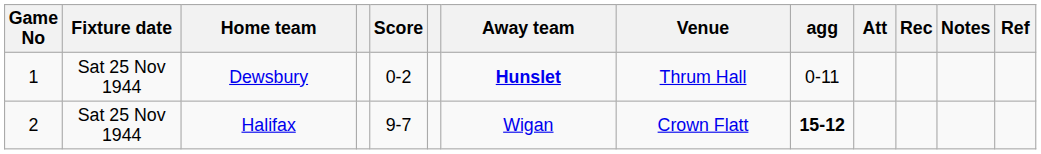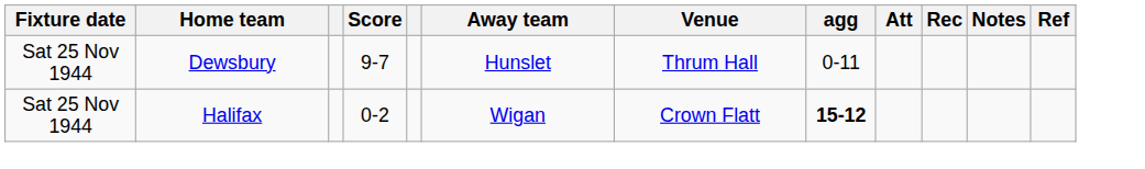- column: Game No | 1 | 2
Dewsbury | Score: 0-2 -> 9-7
Dewsbury | Away team: bold -> normal
Halifax | Score: 9-7 -> 0-2
